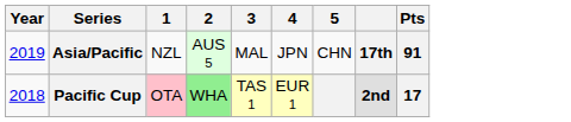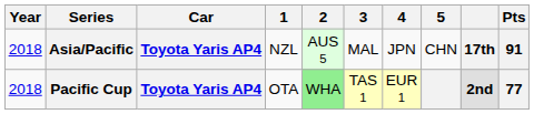+ column: Car | Toyota Yaris AP4 | Toyota Yaris AP4
Asia/Pacific | Year: 2019 -> 2018
Pacific Cup | 1: pink background -> no background
Pacific Cup | Pts: 17 -> 77
